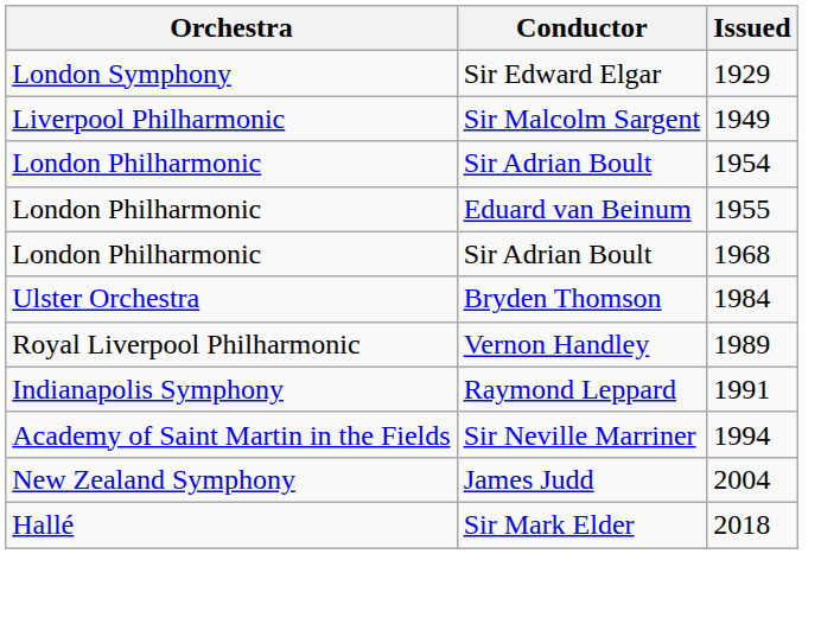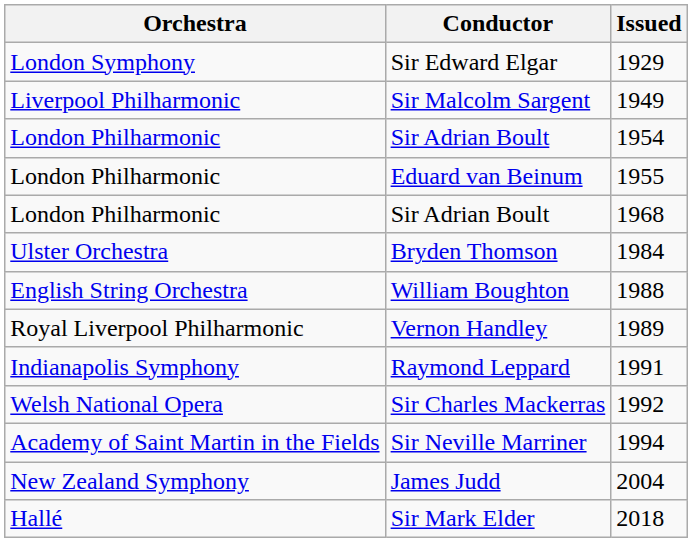+ row: English String Orchestra | William Boughton | 1988
+ row: Welsh National Opera | Sir Charles Mackerras | 1992
